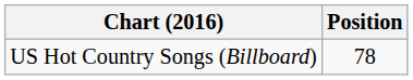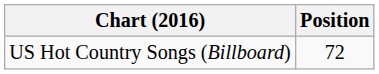US Hot Country Songs (Billboard) | Position: 78 -> 72
